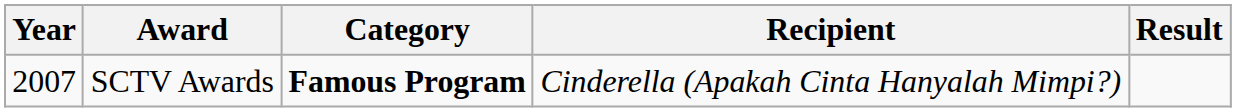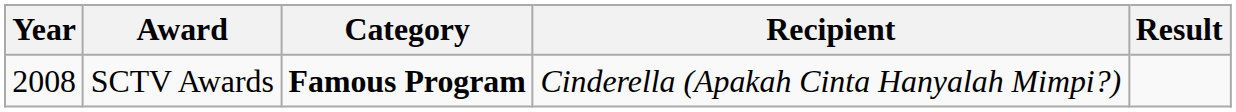SCTV Awards | Year: 2007 -> 2008
